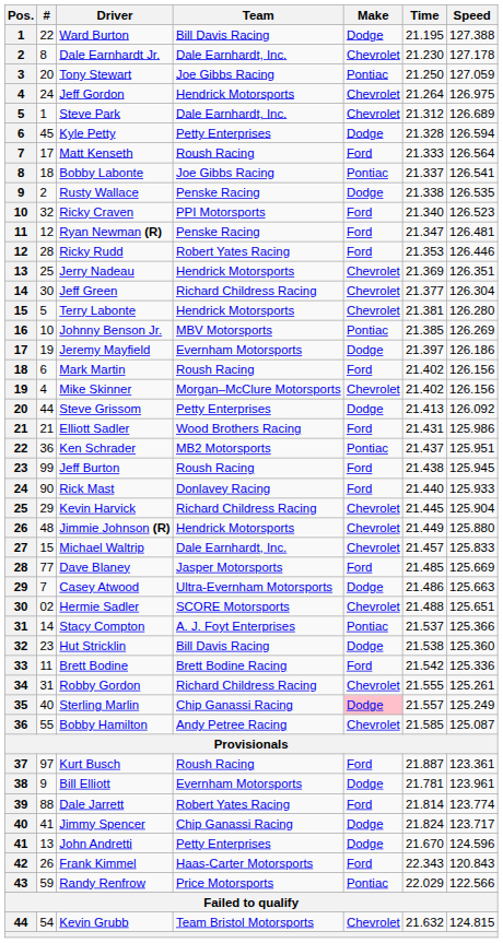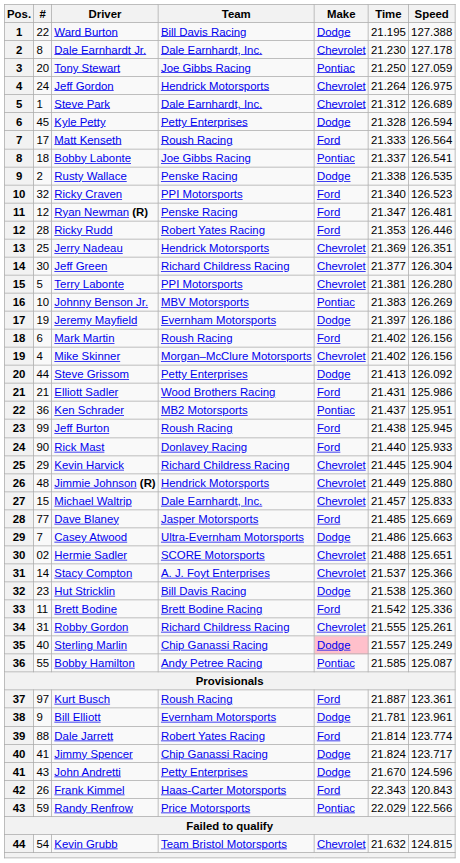Terry Labonte | Team: Hendrick Motorsports -> PPI Motorsports
Johnny Benson Jr. | Time: 21.385 -> 21.383
Stacy Compton | Make: Pontiac -> Chevrolet
Bobby Hamilton | Make: Chevrolet -> Pontiac
John Andretti | #: 13 -> 43
